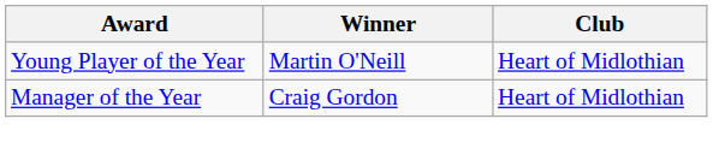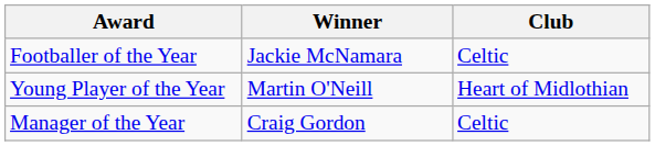+ row: Footballer of the Year | Jackie McNamara | Celtic
Manager of the Year | Club: Heart of Midlothian -> Celtic
